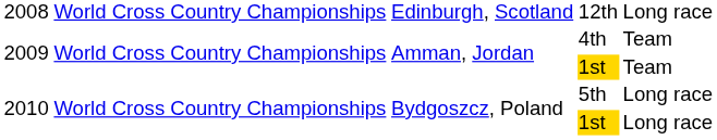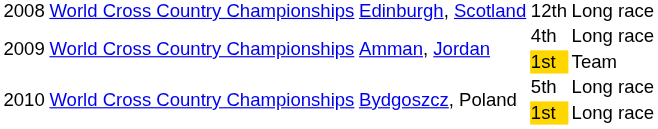4th | column 5: Team -> Long race
